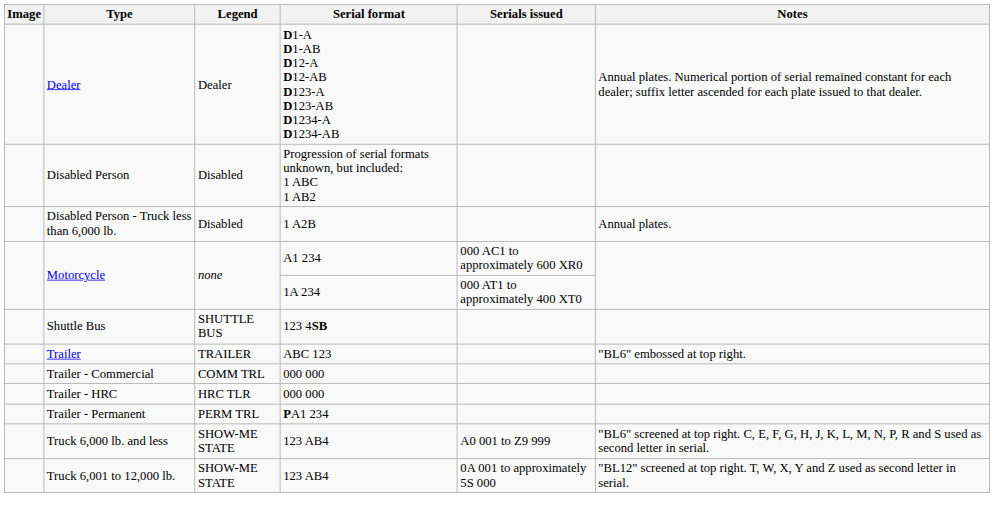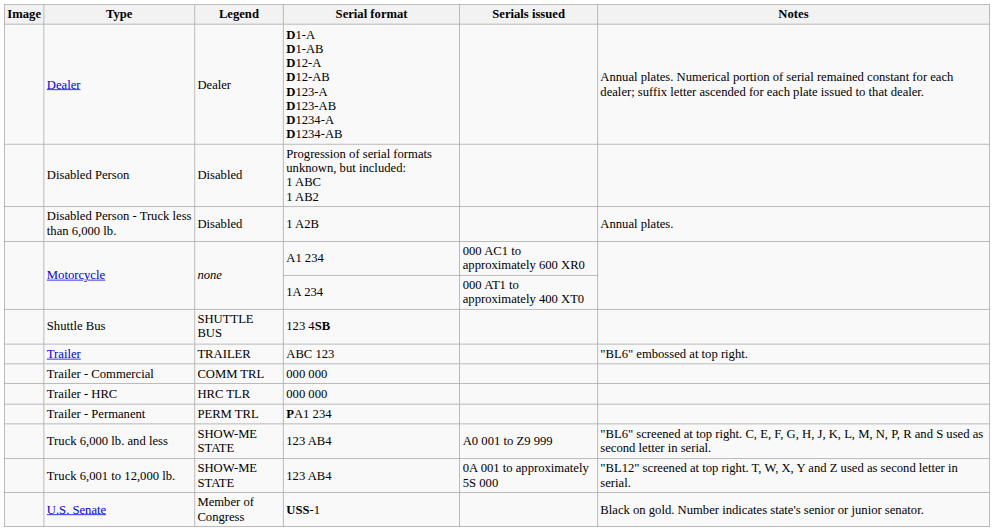+ row: U.S. Senate | Member of Congress | USS-1 | Black on gold. Number indicates state's senior or junior senator.
